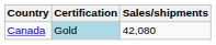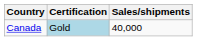Canada | Sales/shipments: 42,080 -> 40,000
